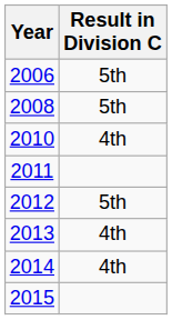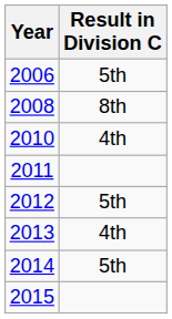2008 | Result in Division C: 5th -> 8th
2014 | Result in Division C: 4th -> 5th
